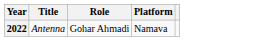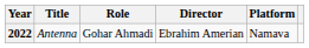+ column: Director | Ebrahim Amerian
